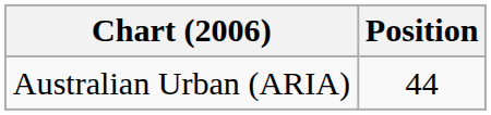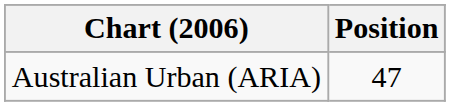Australian Urban (ARIA) | Position: 44 -> 47
